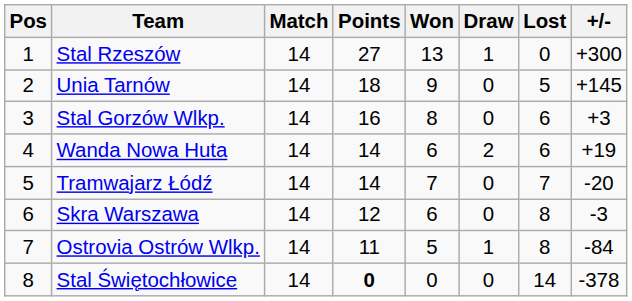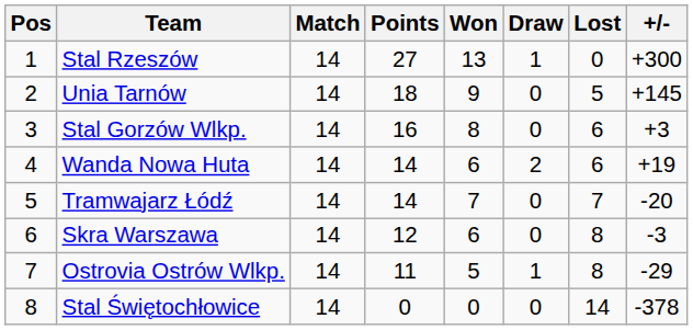Ostrovia Ostrów Wlkp. | +/-: -84 -> -29
Stal Świętochłowice | Points: bold -> normal
